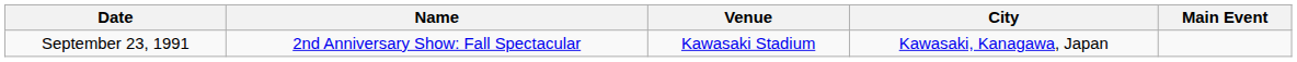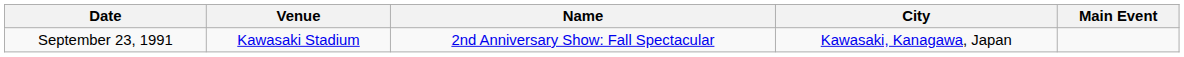columns swapped: Name <-> Venue
